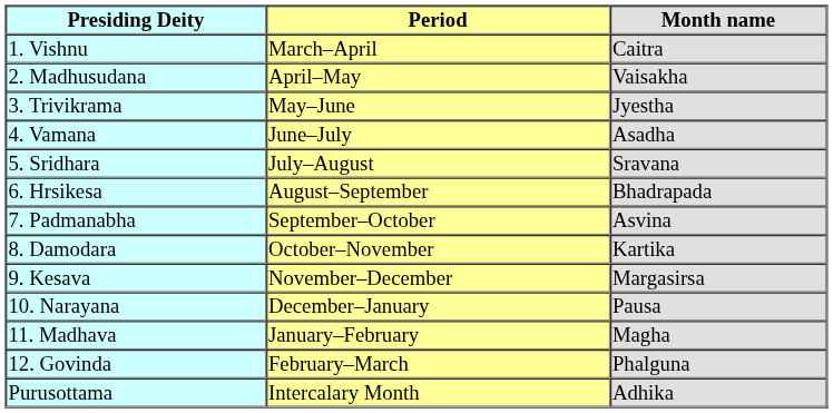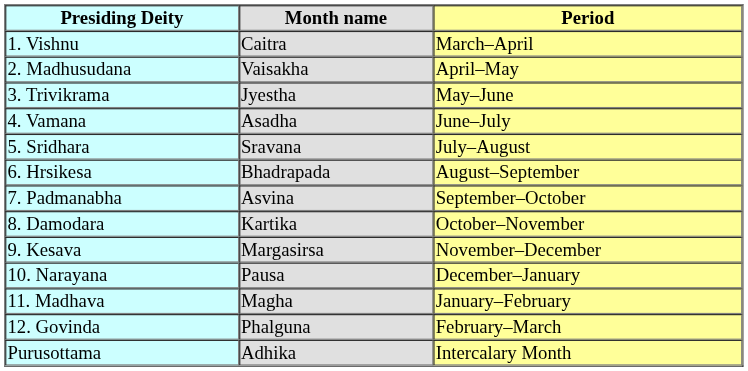columns swapped: Month name <-> Period
